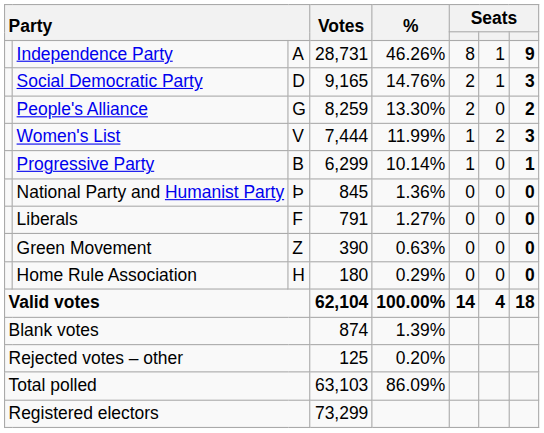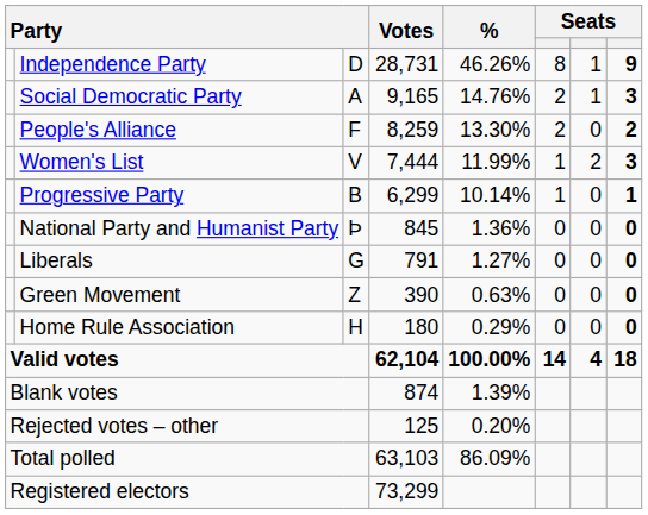Independence Party | column 3: A -> D
Social Democratic Party | column 3: D -> A
People's Alliance | column 3: G -> F
Liberals | column 3: F -> G
